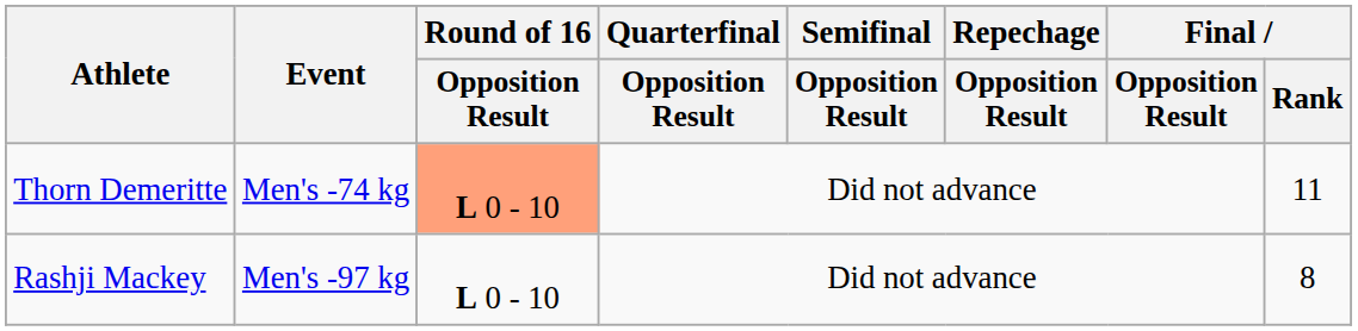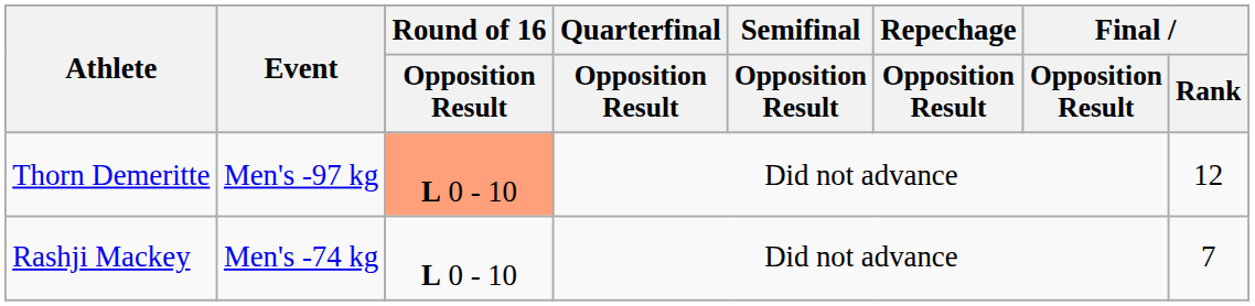Thorn Demeritte | Event: Men's -74 kg -> Men's -97 kg
Thorn Demeritte | Final / Rank: 11 -> 12
Rashji Mackey | Event: Men's -97 kg -> Men's -74 kg
Rashji Mackey | Final / Rank: 8 -> 7
